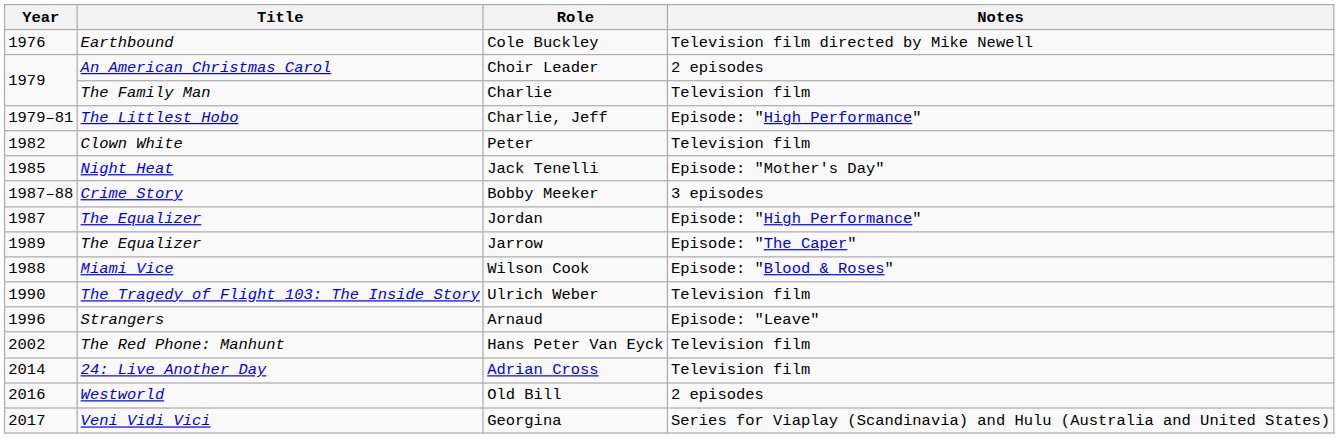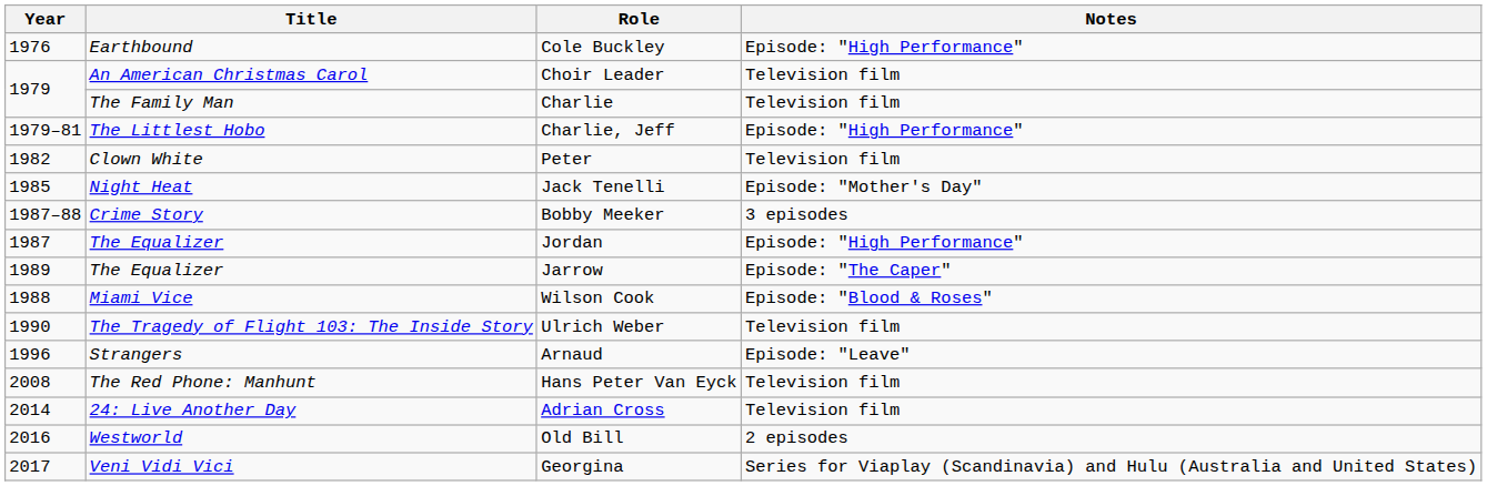Cole Buckley | Notes: Television film directed by Mike Newell -> Episode: "High Performance"
Choir Leader | Notes: 2 episodes -> Television film
Hans Peter Van Eyck | Year: 2002 -> 2008
